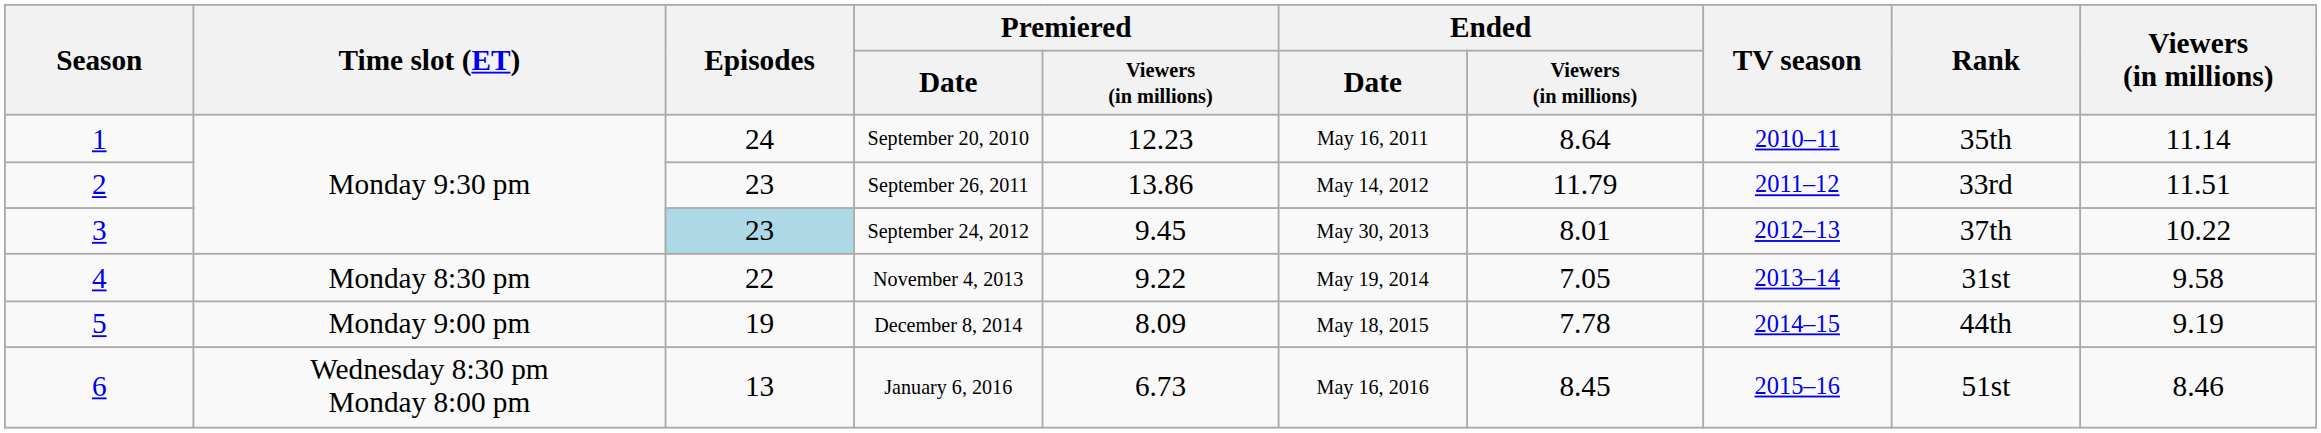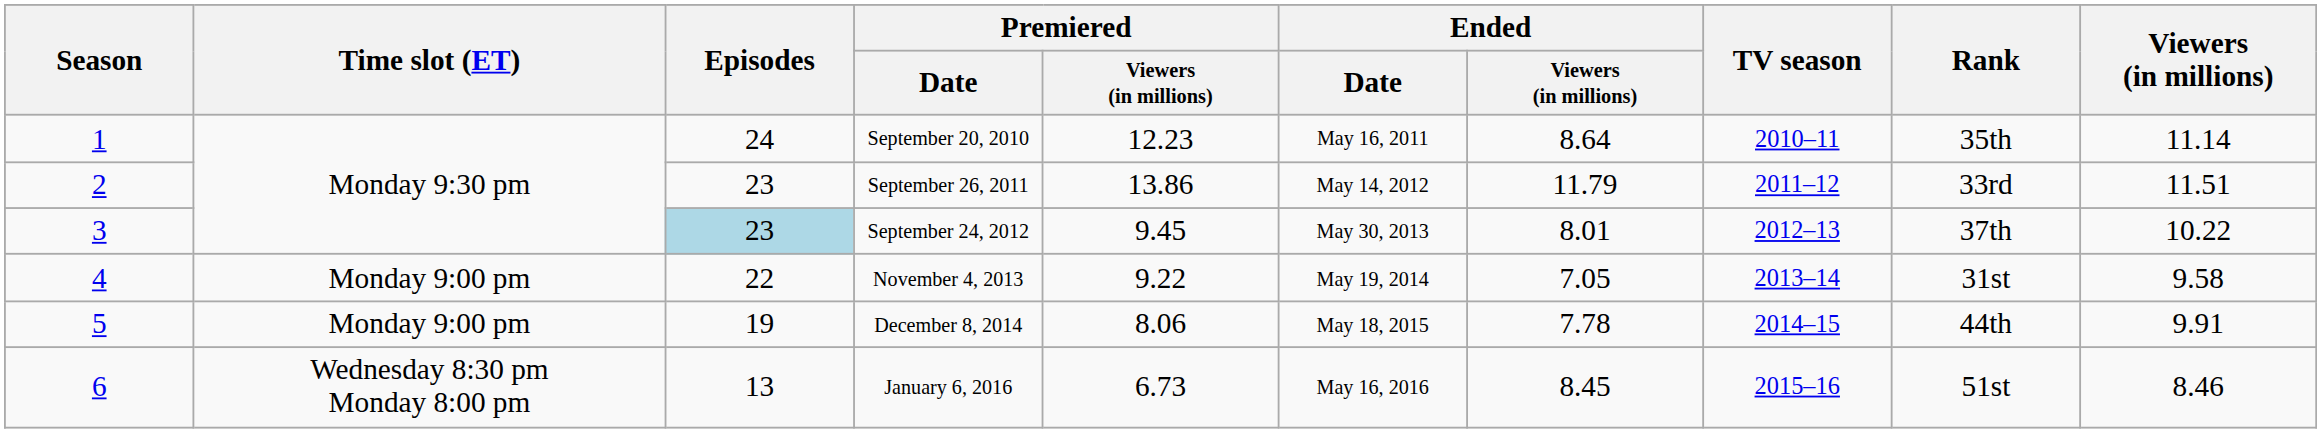November 4, 2013 | Time slot (ET): Monday 8:30 pm -> Monday 9:00 pm
December 8, 2014 | Premiered / Viewers (in millions): 8.09 -> 8.06
December 8, 2014 | Viewers (in millions): 9.19 -> 9.91
